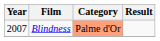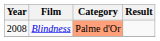Blindness | Year: 2007 -> 2008
